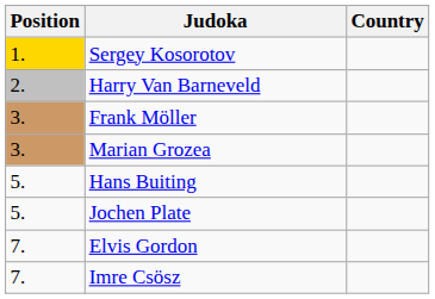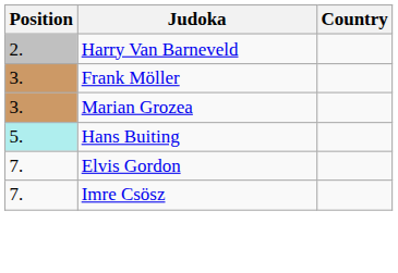- row: 1. | Sergey Kosorotov
Hans Buiting | Position: no background -> paleturquoise background
- row: 5. | Jochen Plate
